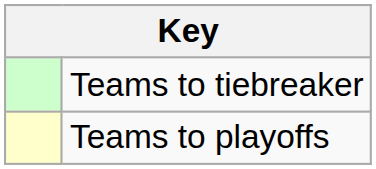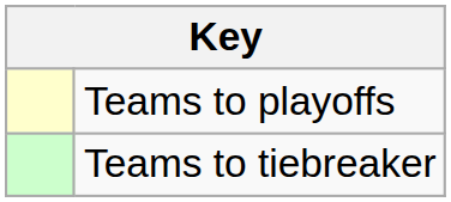rows swapped: Teams to playoffs <-> Teams to tiebreaker
